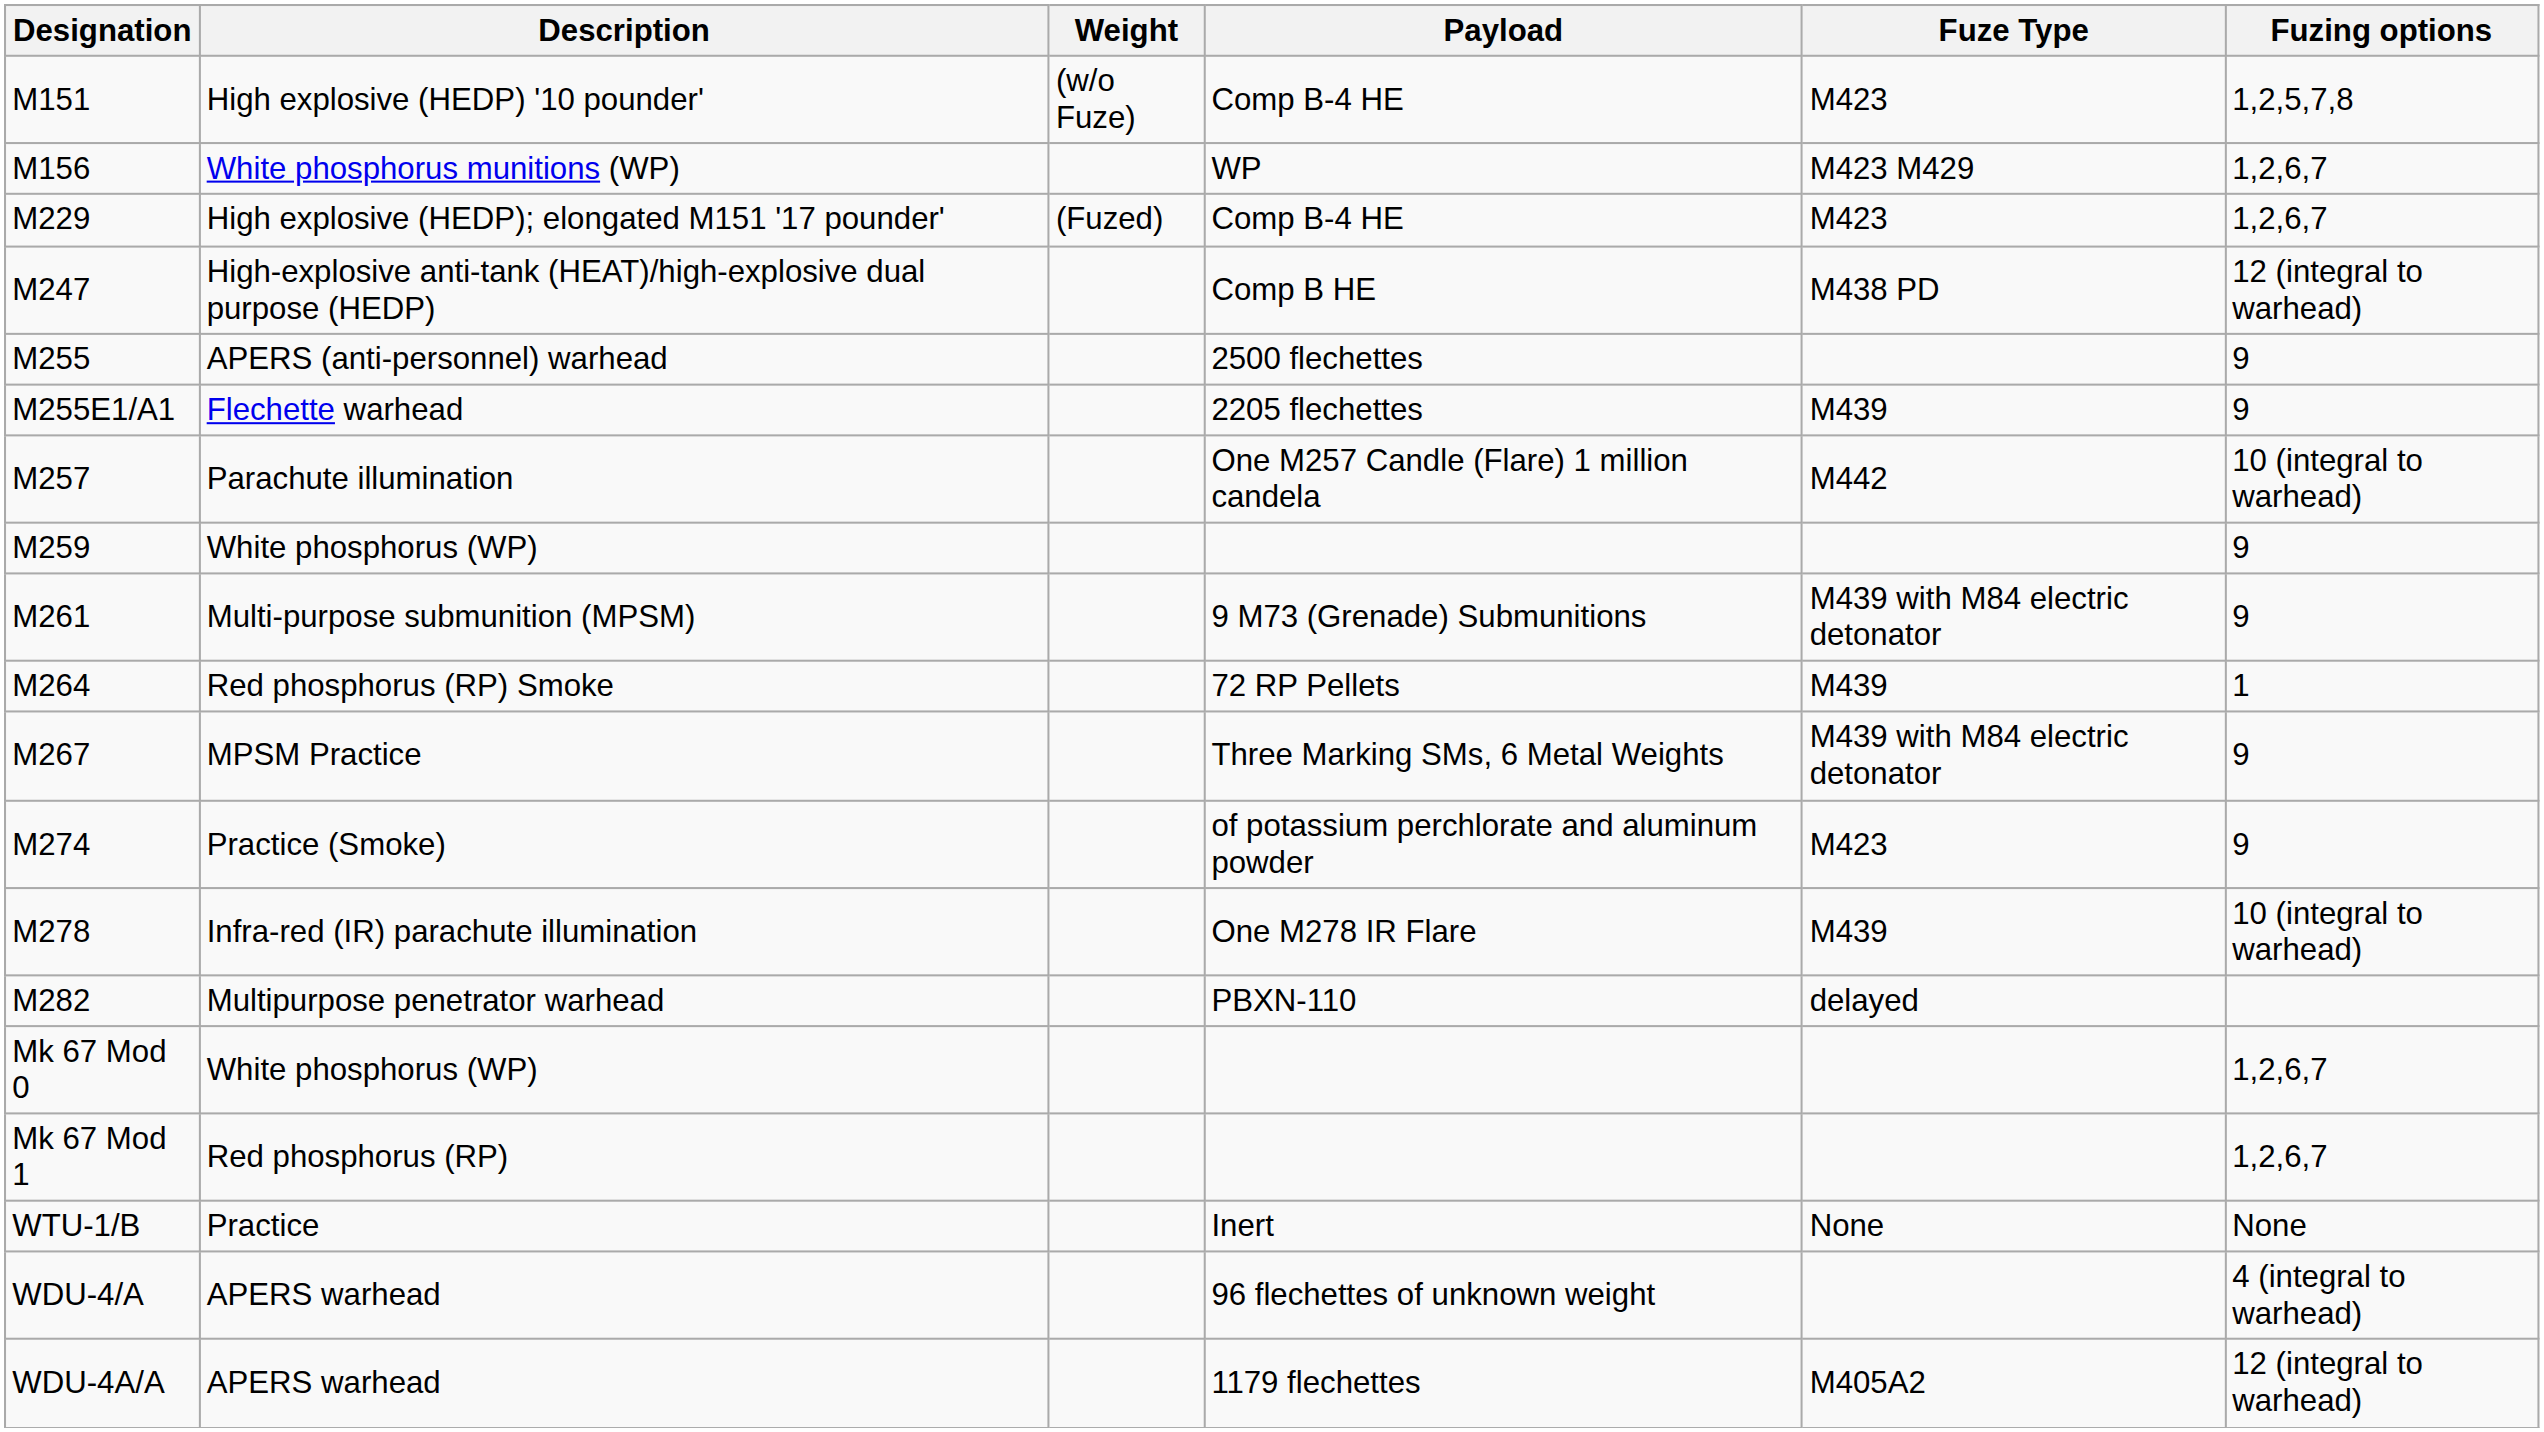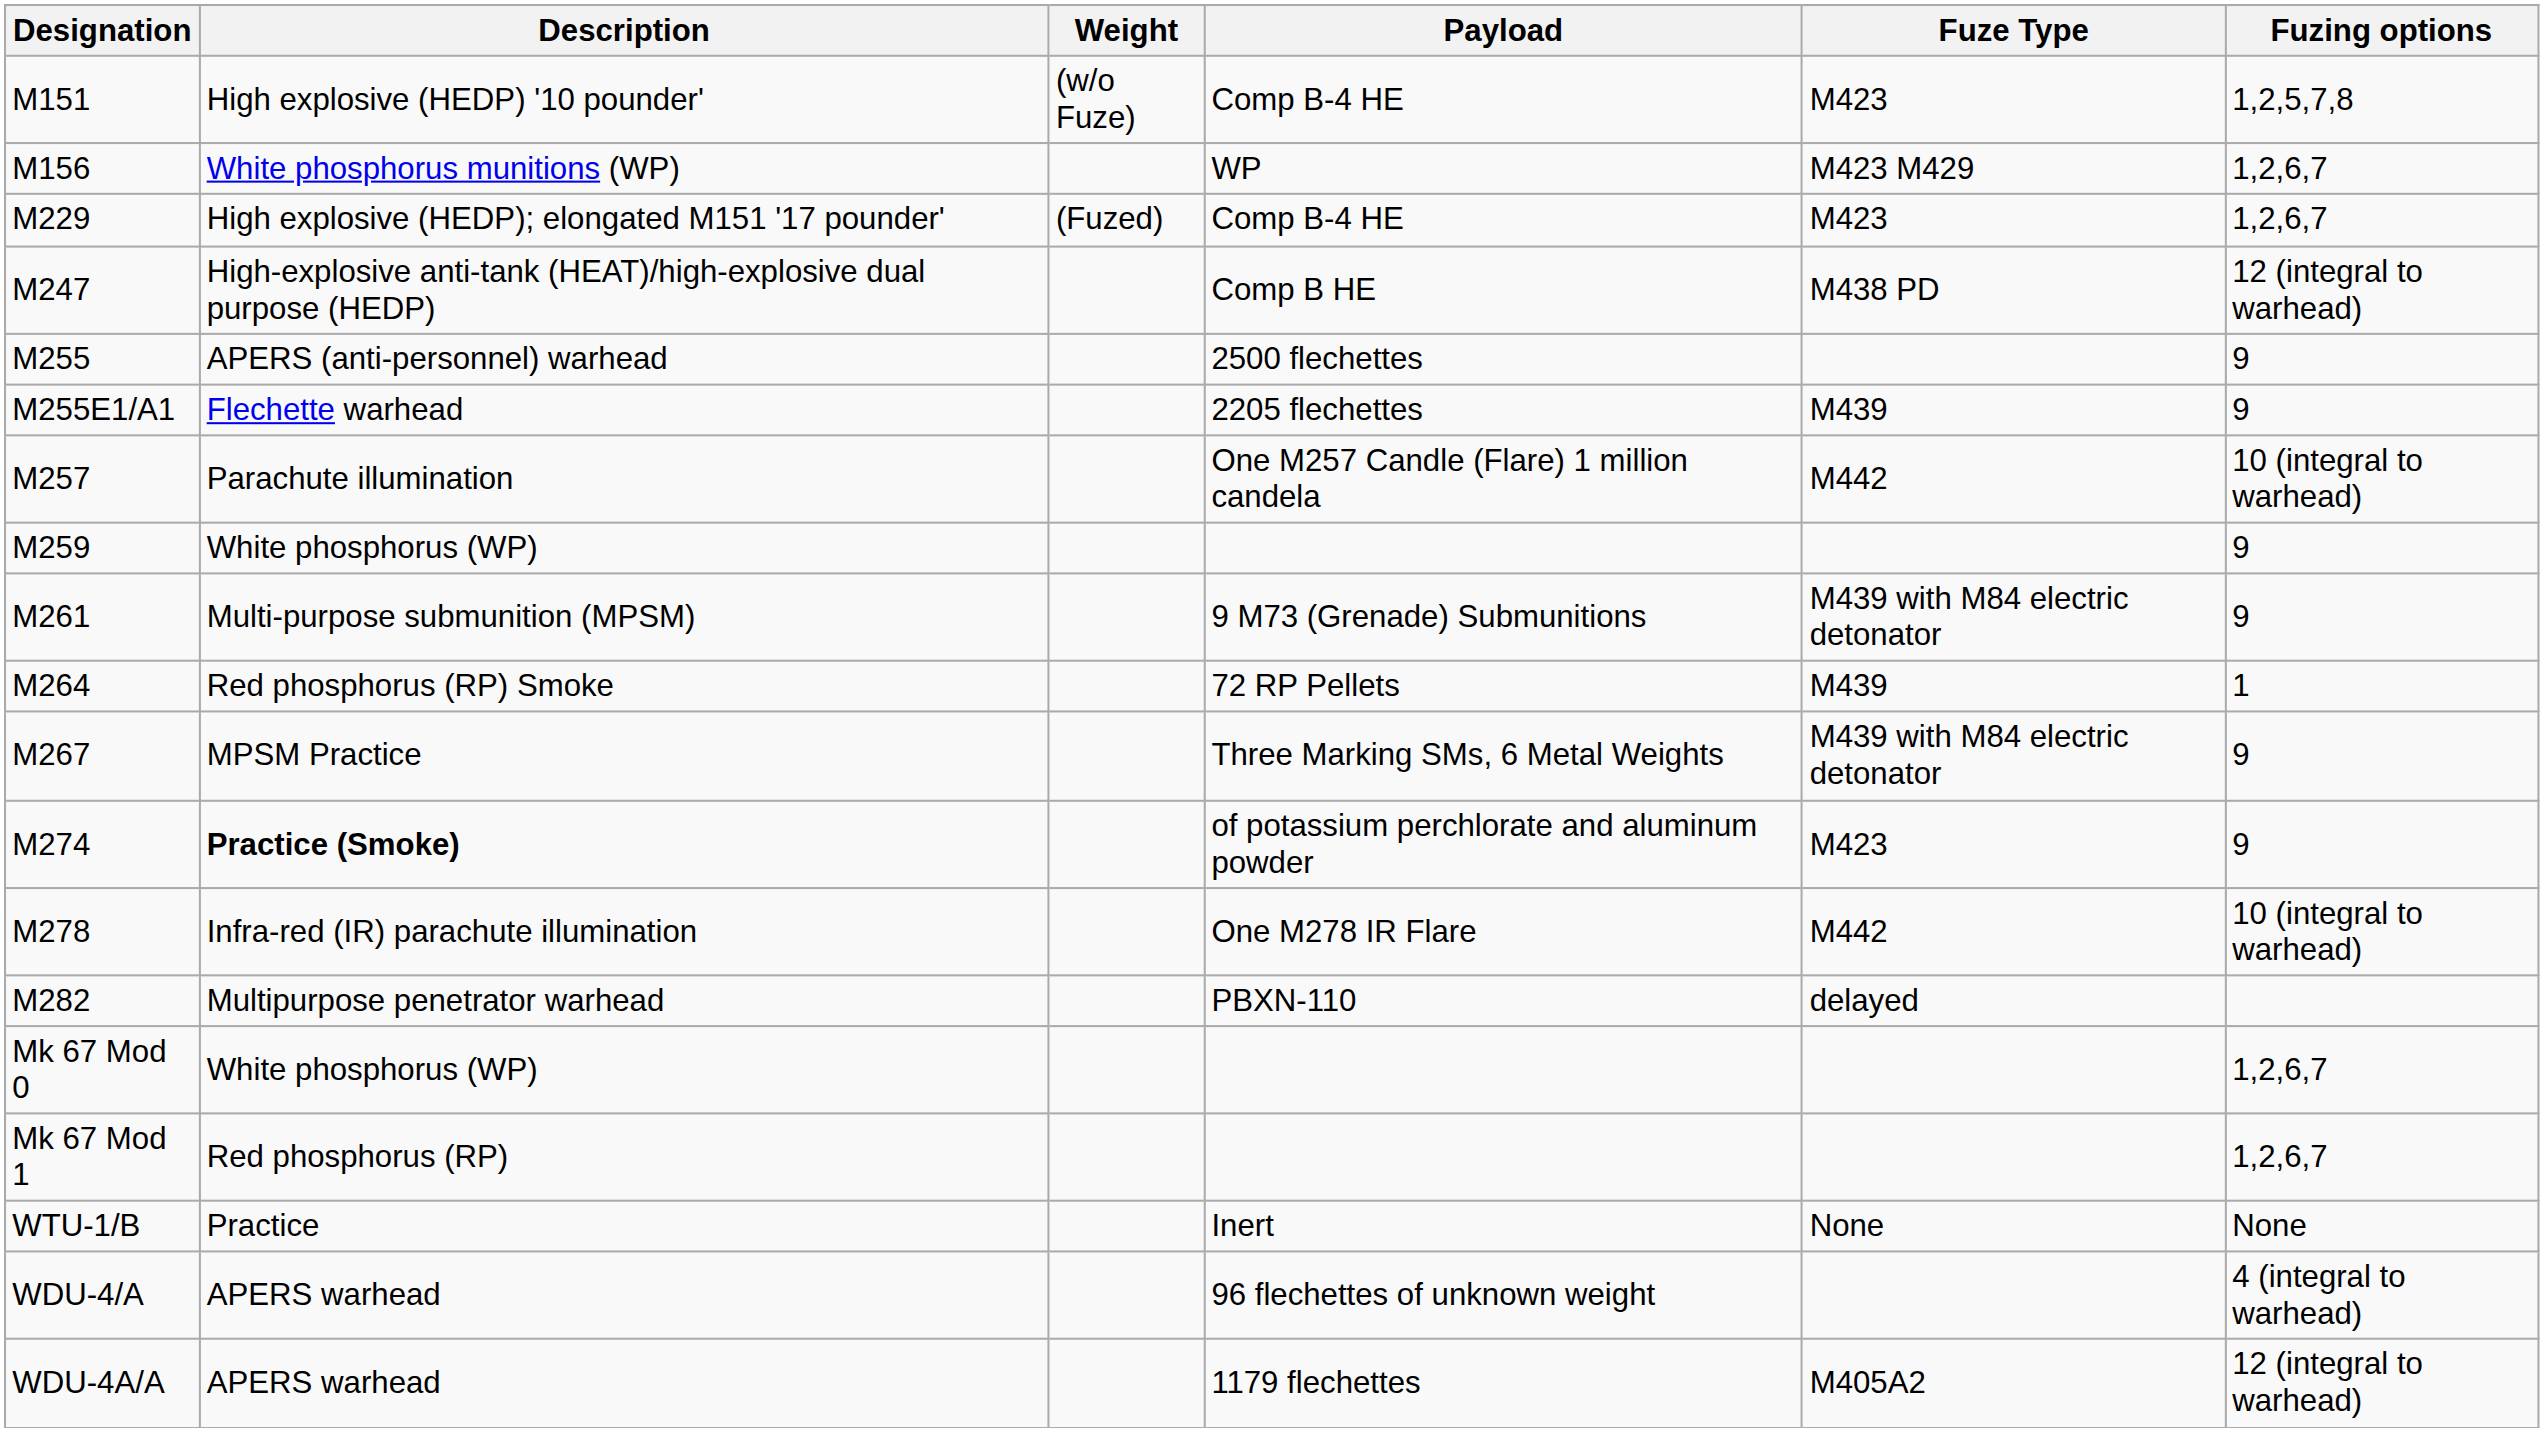M274 | Description: normal -> bold
M278 | Fuze Type: M439 -> M442
